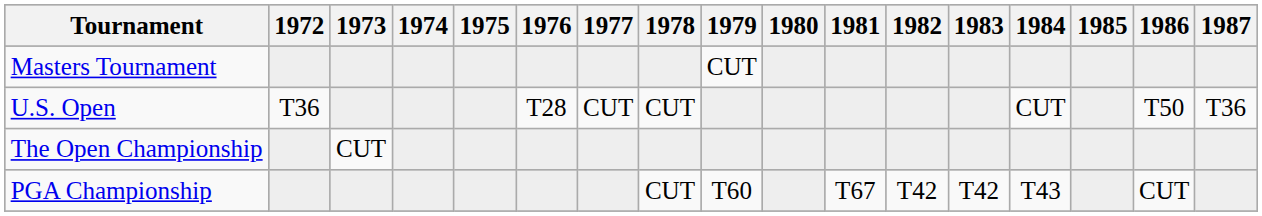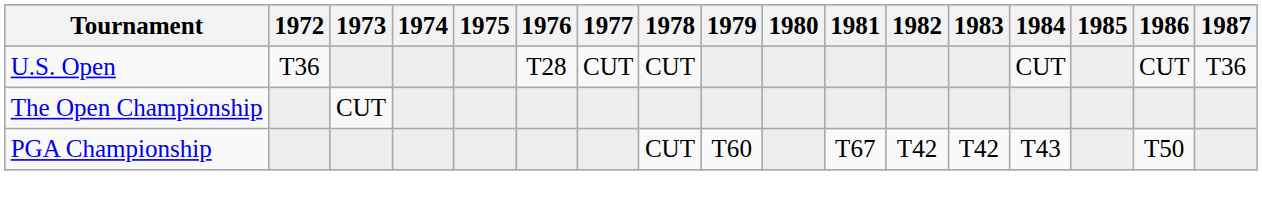- row: Masters Tournament | CUT
U.S. Open | 1986: T50 -> CUT
PGA Championship | 1986: CUT -> T50
